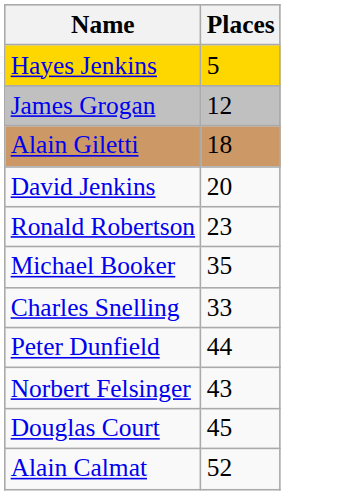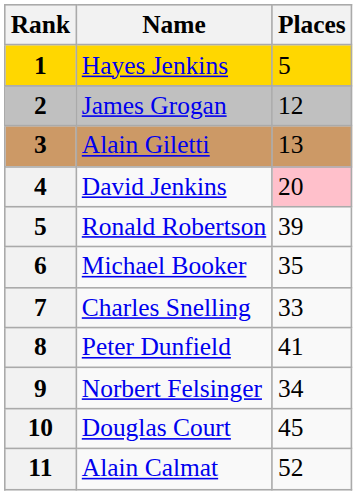+ column: Rank | 1 | 2 | 3 | 4 | 5 | 6 | 7 | 8 | 9 | 10 | 11
Alain Giletti | Places: 18 -> 13
David Jenkins | Places: no background -> pink background
Ronald Robertson | Places: 23 -> 39
Peter Dunfield | Places: 44 -> 41
Norbert Felsinger | Places: 43 -> 34
